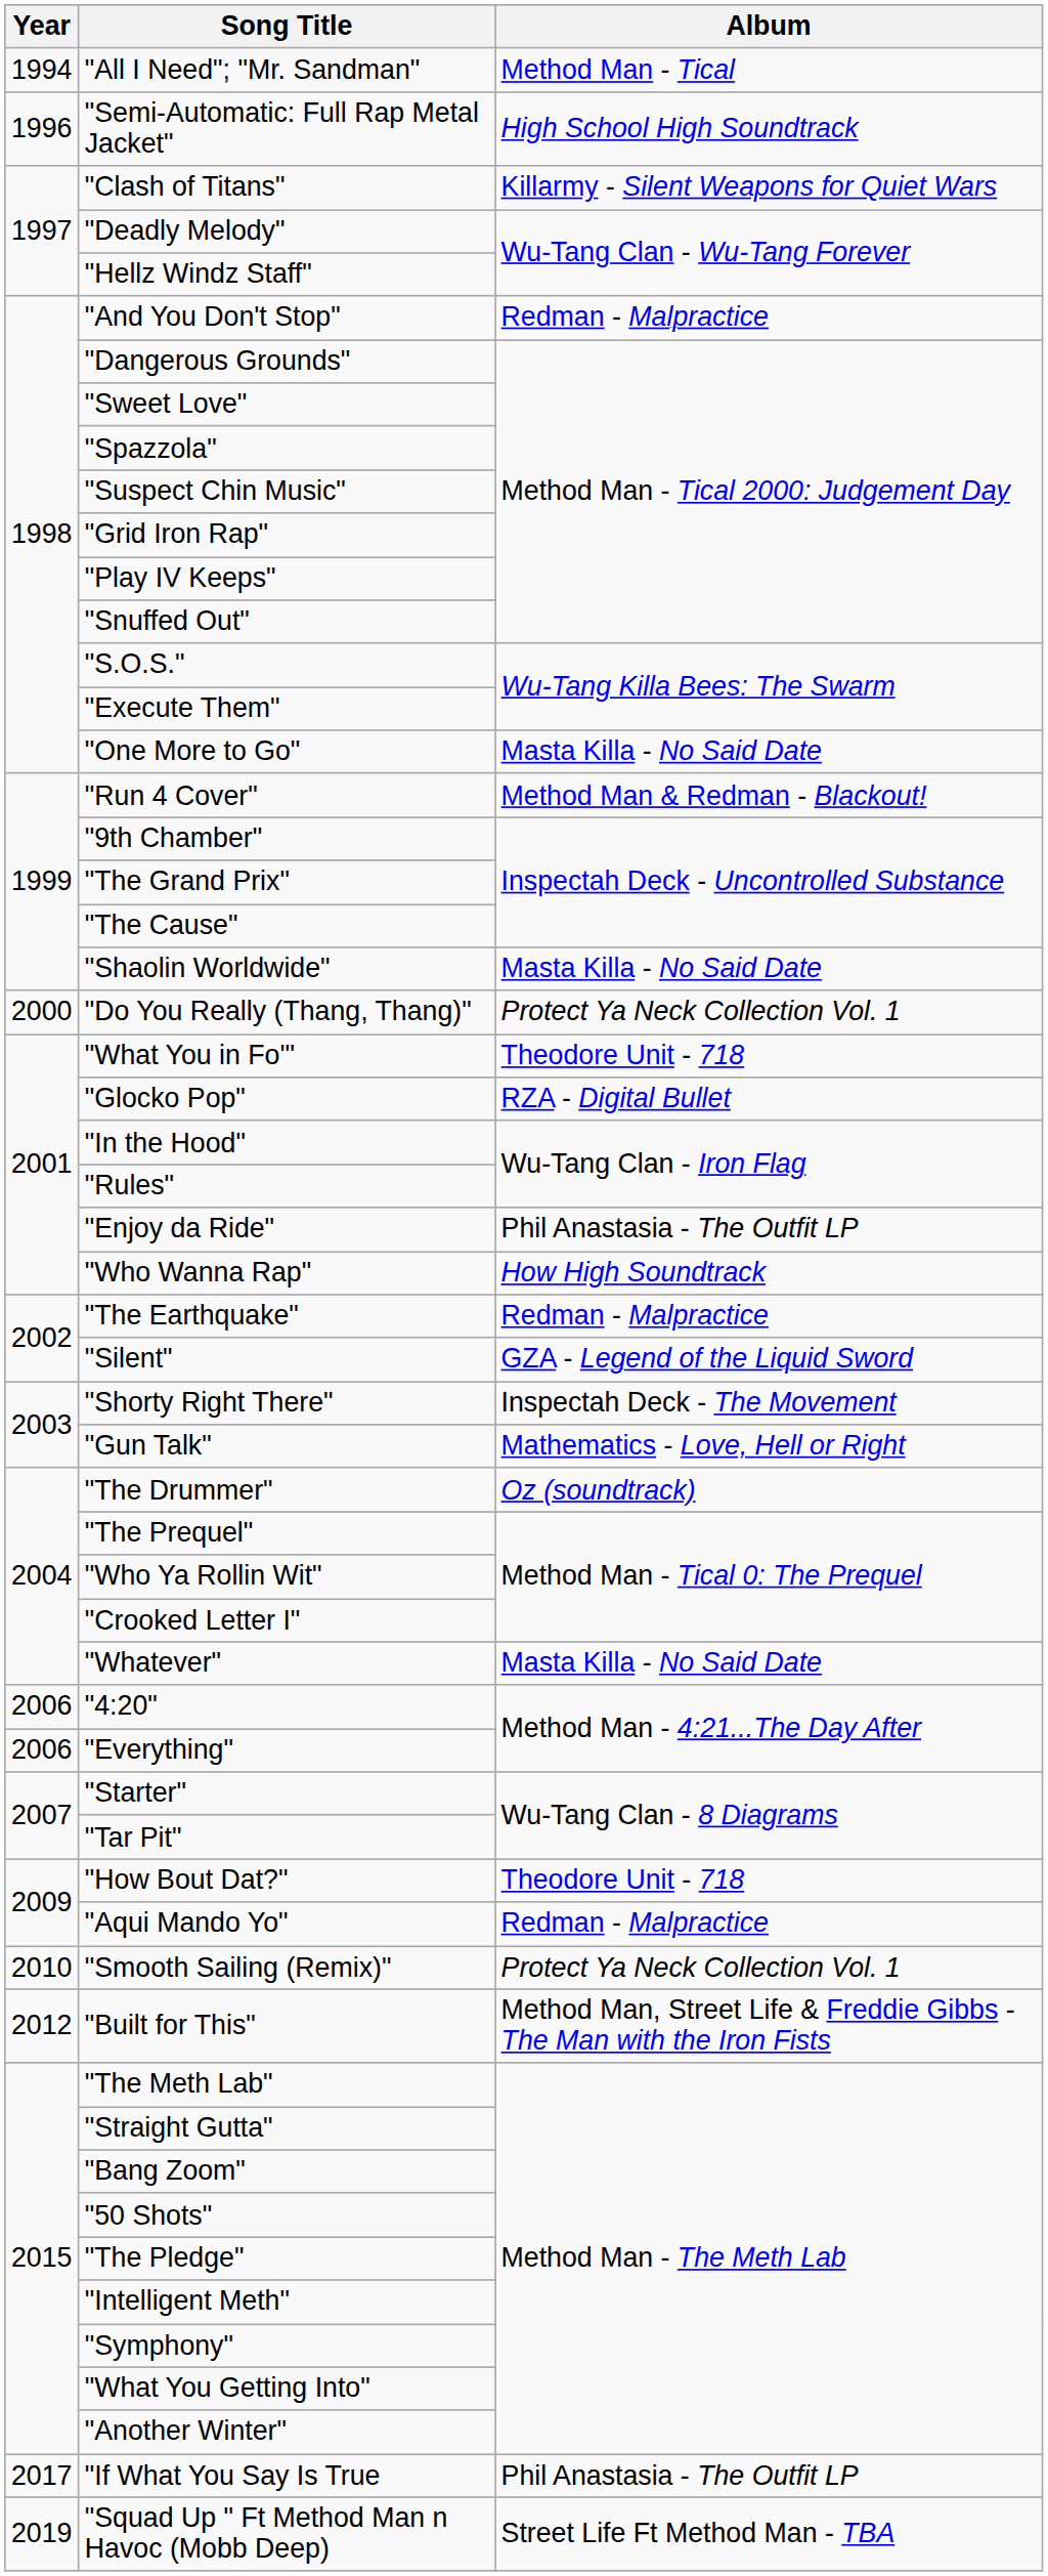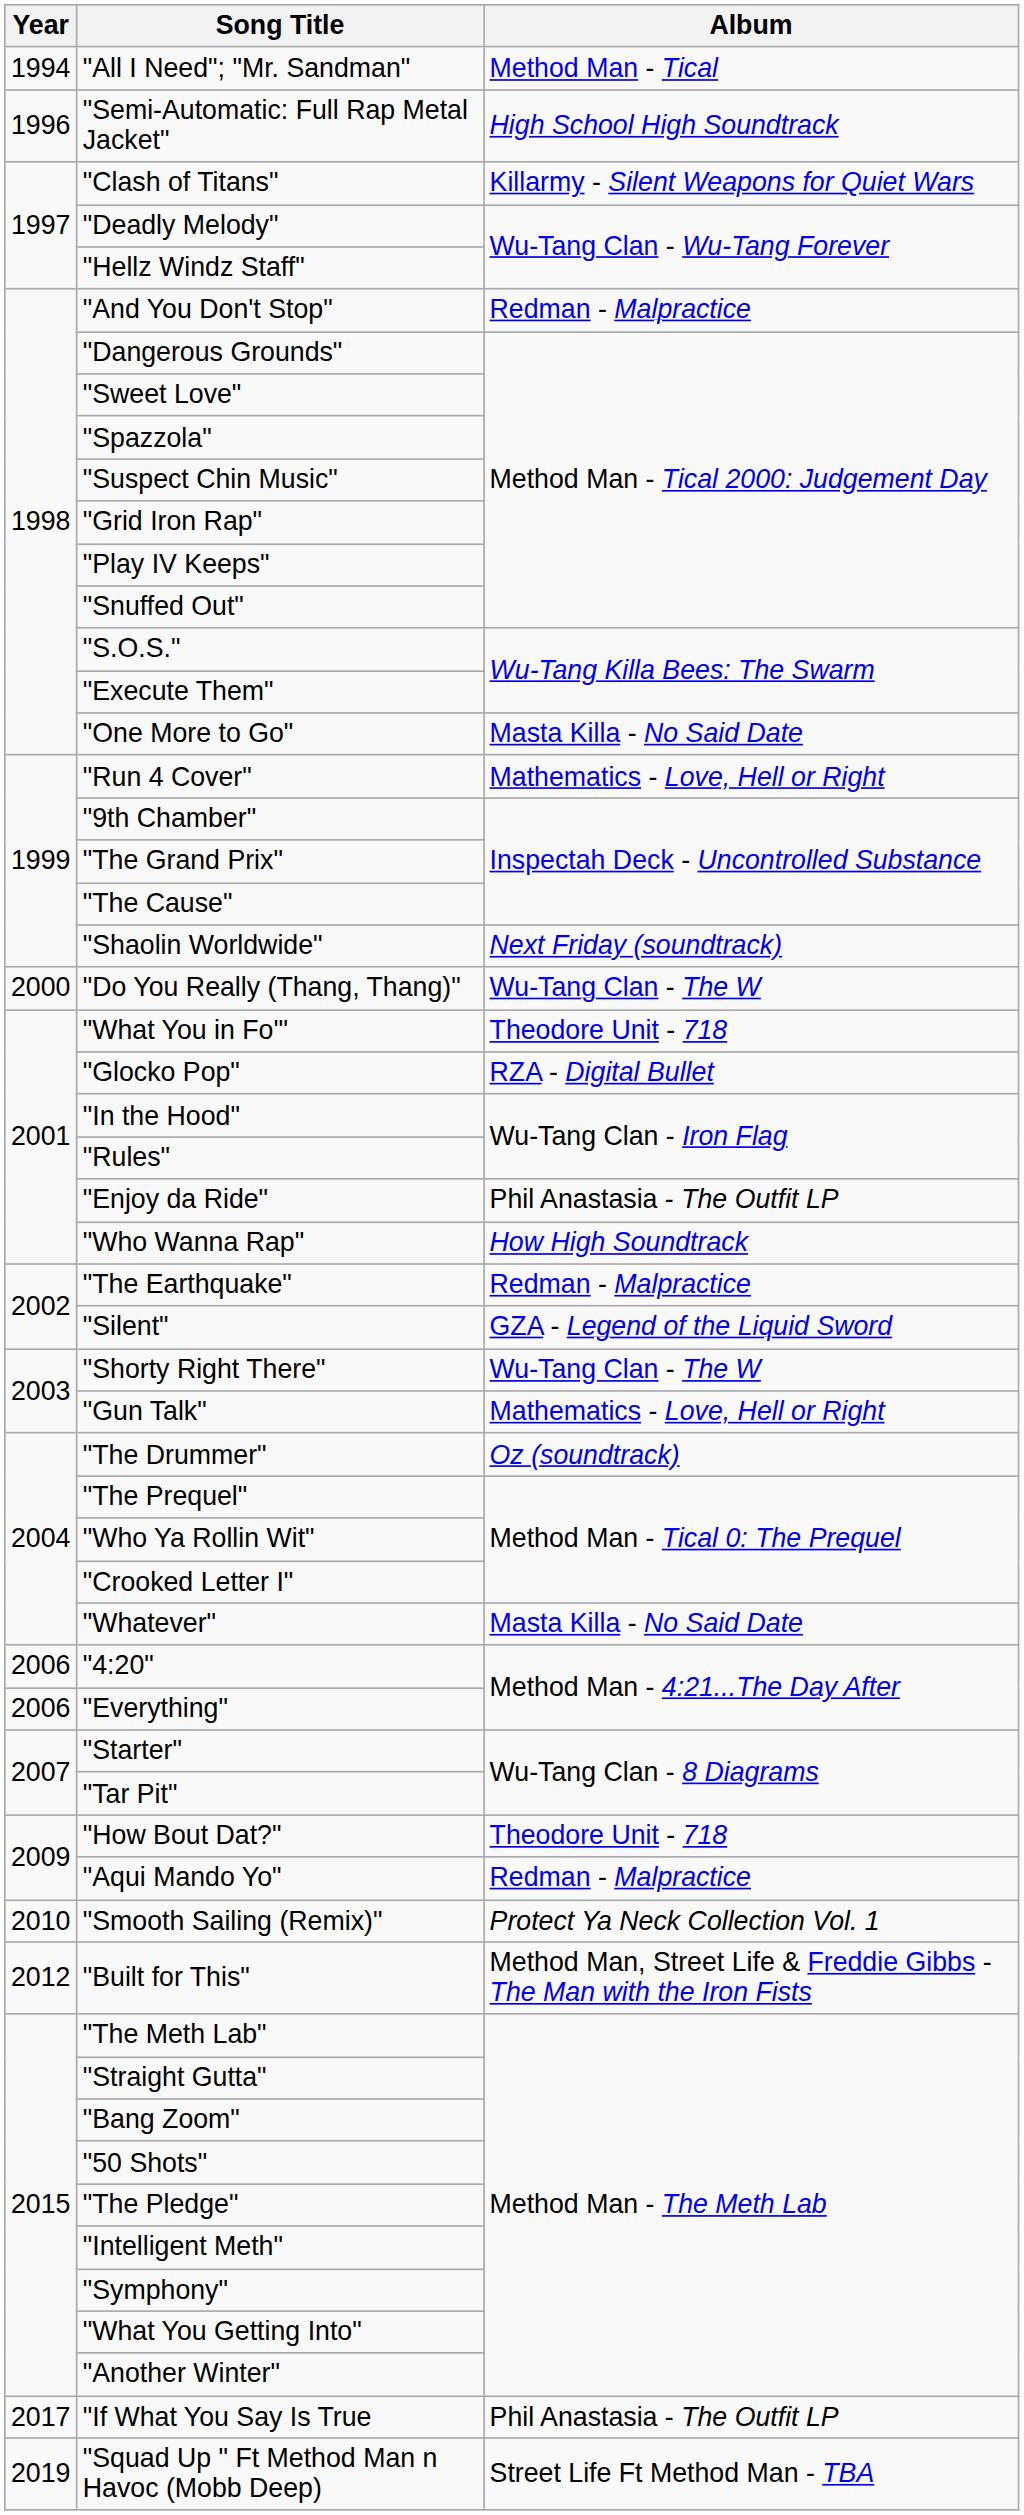"Run 4 Cover" | Album: Method Man & Redman - Blackout! -> Mathematics - Love, Hell or Right
"Shaolin Worldwide" | Album: Masta Killa - No Said Date -> Next Friday (soundtrack)
"Do You Really (Thang, Thang)" | Album: Protect Ya Neck Collection Vol. 1 -> Wu-Tang Clan - The W
"Shorty Right There" | Album: Inspectah Deck - The Movement -> Wu-Tang Clan - The W
